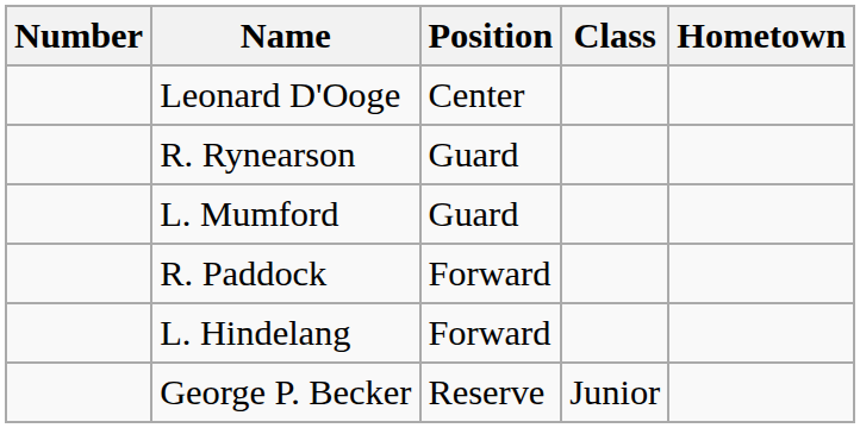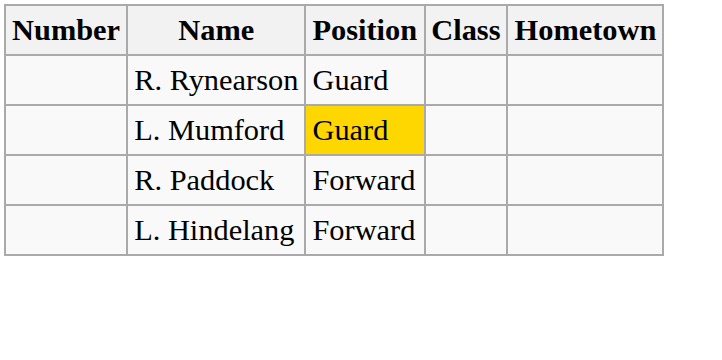- row: Leonard D'Ooge | Center
L. Mumford | Position: no background -> gold background
- row: George P. Becker | Reserve | Junior
